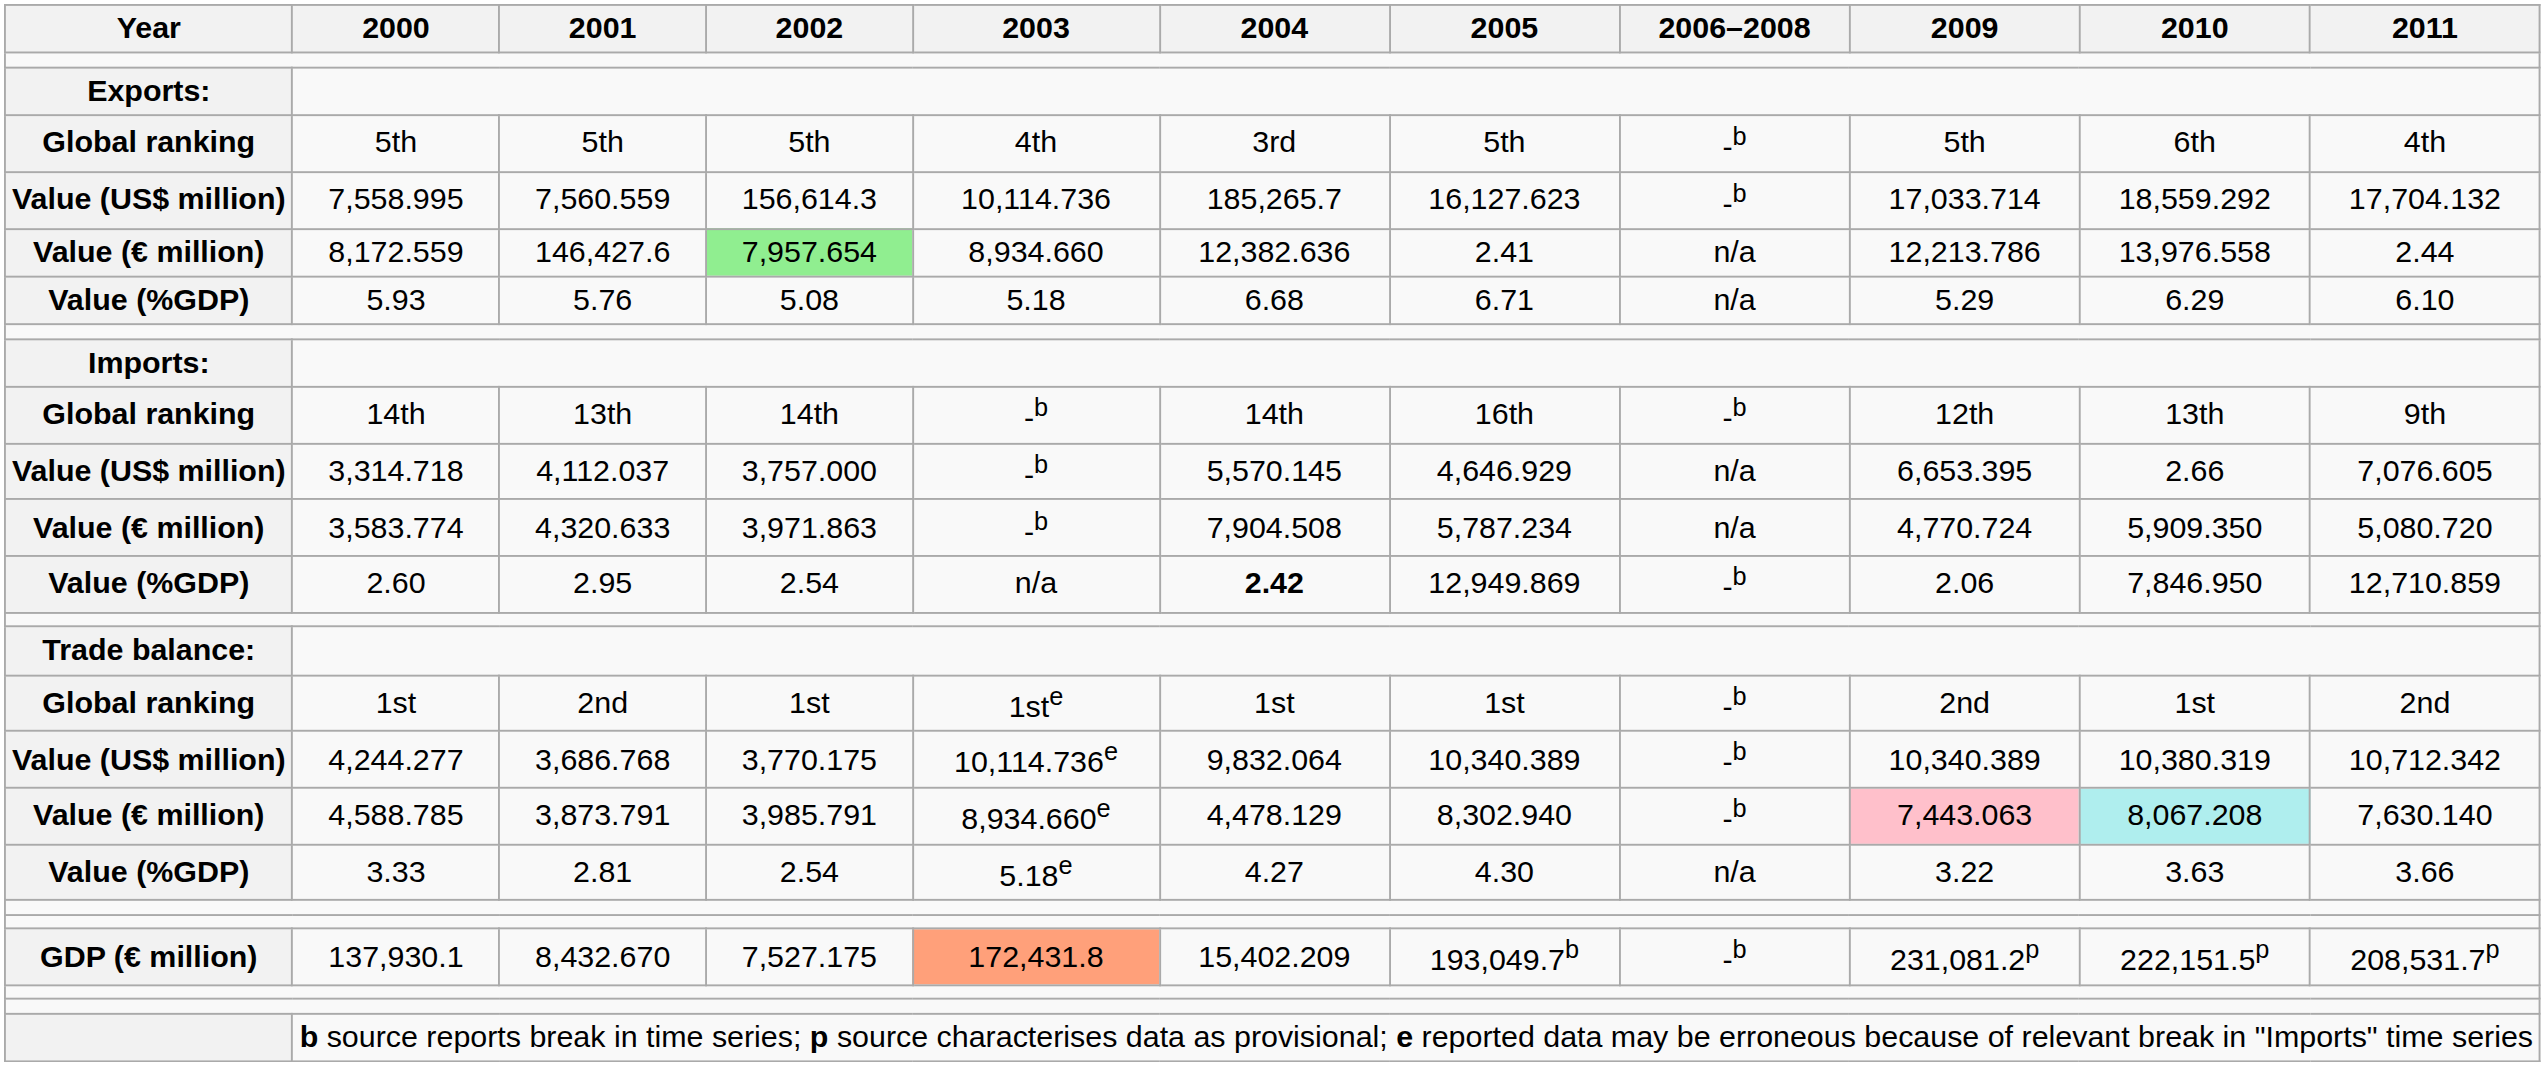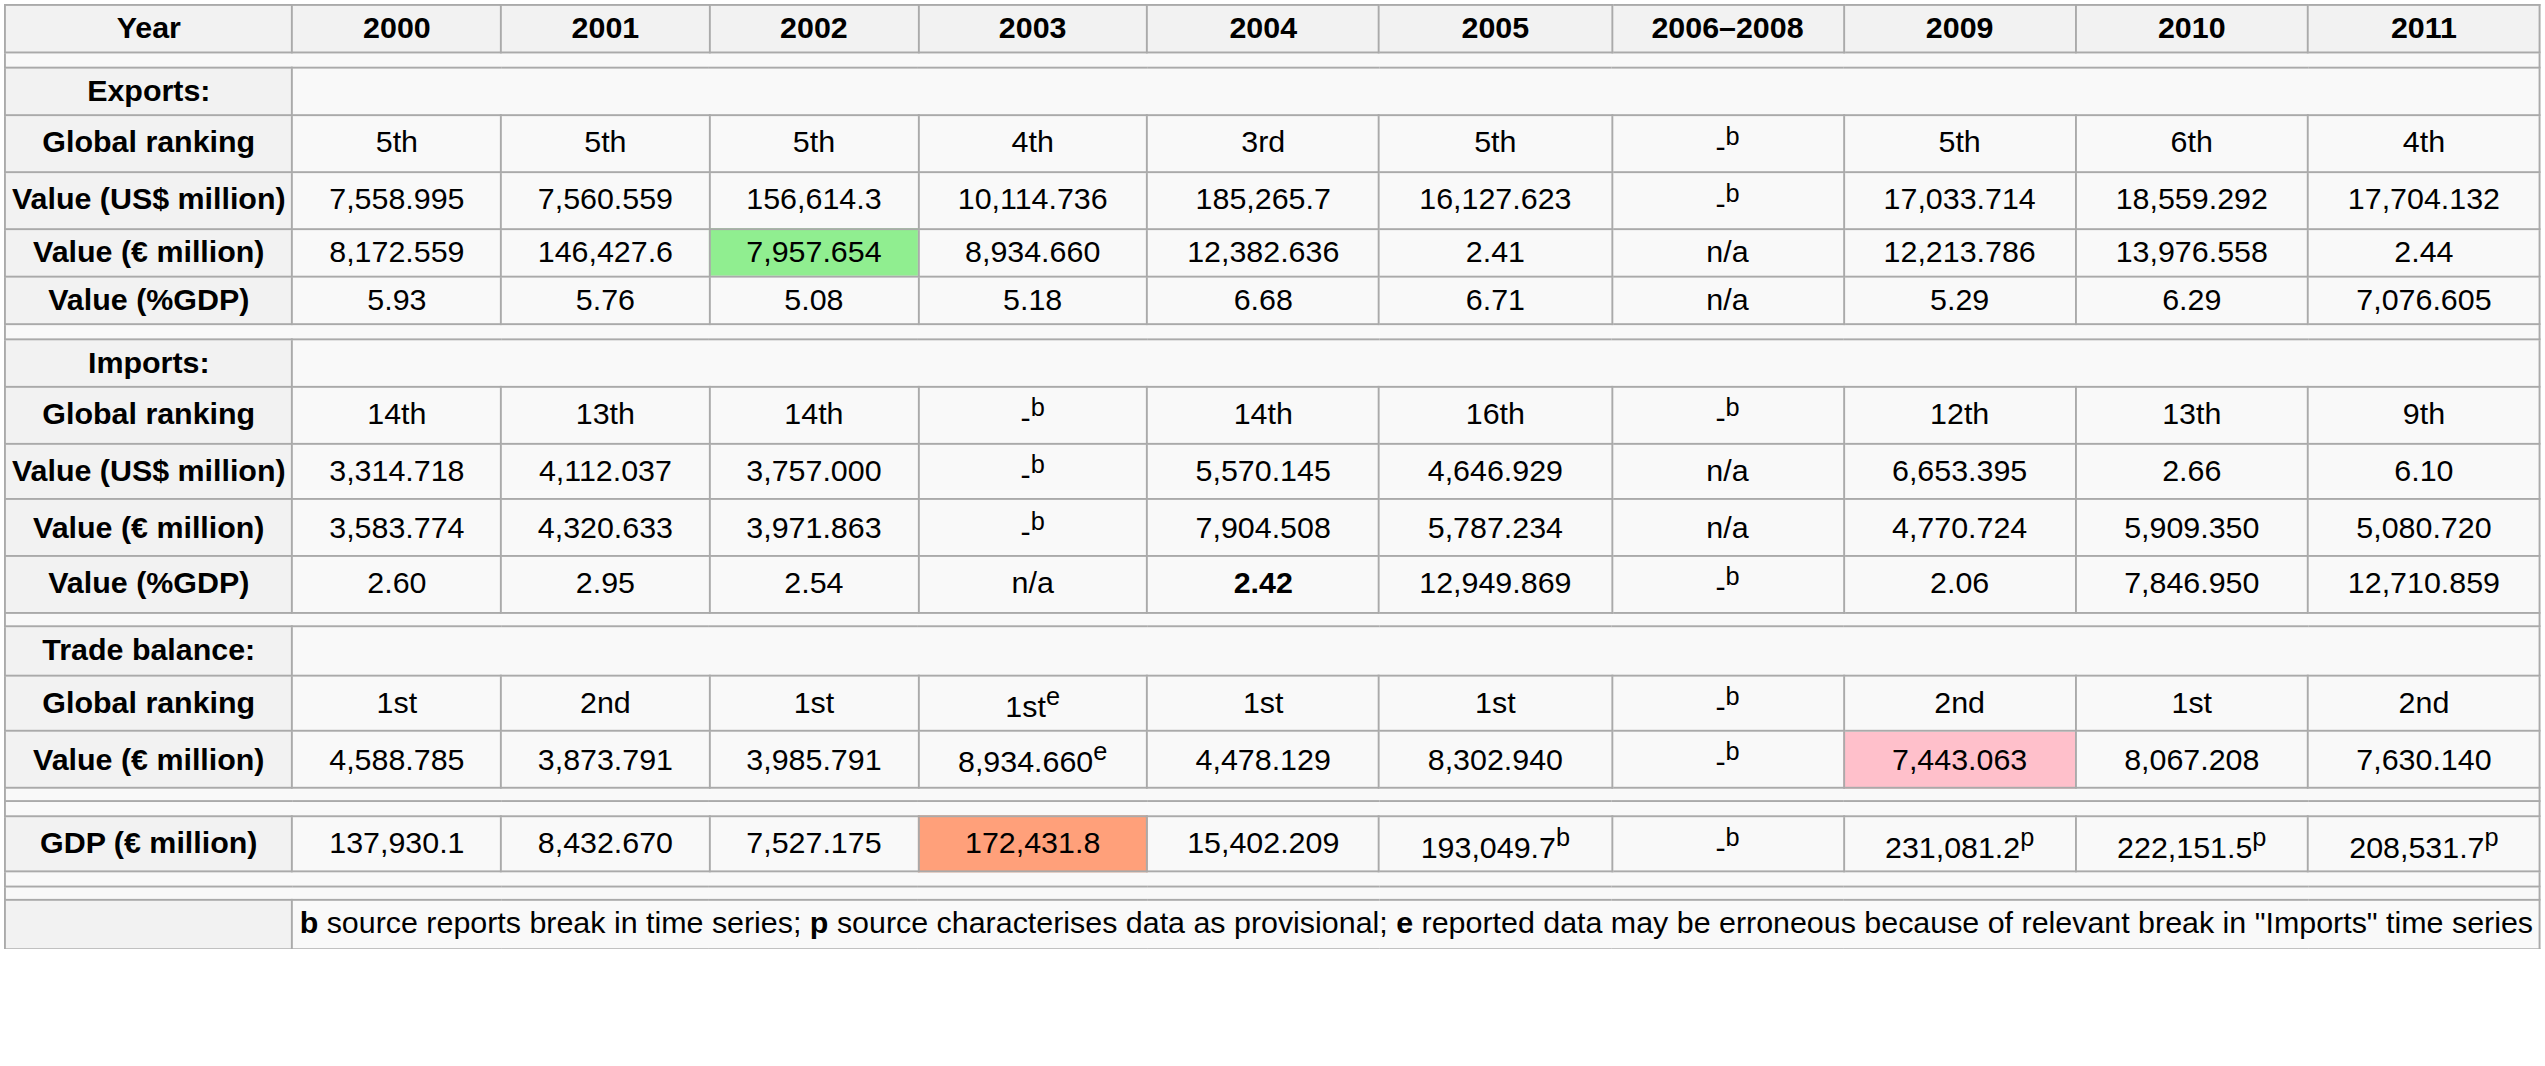5.93 | 2011: 6.10 -> 7,076.605
3,314.718 | 2011: 7,076.605 -> 6.10
- row: Value (US$ million) | 4,244.277 | 3,686.768 | 3,770.175 | 10,114.736e | 9,832.064 | 10,340.389 | -b | 10,340.389 | 10,380.319 | 10,712.342
4,588.785 | 2010: paleturquoise background -> no background
- row: Value (%GDP) | 3.33 | 2.81 | 2.54 | 5.18e | 4.27 | 4.30 | n/a | 3.22 | 3.63 | 3.66
